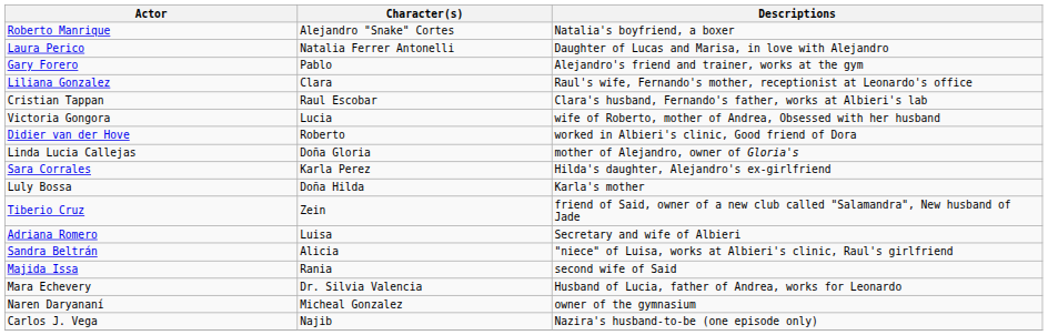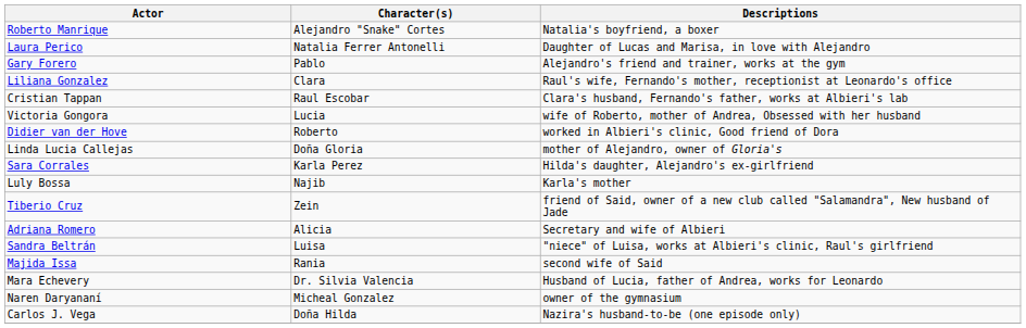Luly Bossa | Character(s): Doña Hilda -> Najib
Adriana Romero | Character(s): Luisa -> Alicia
Sandra Beltrán | Character(s): Alicia -> Luisa
Carlos J. Vega | Character(s): Najib -> Doña Hilda
